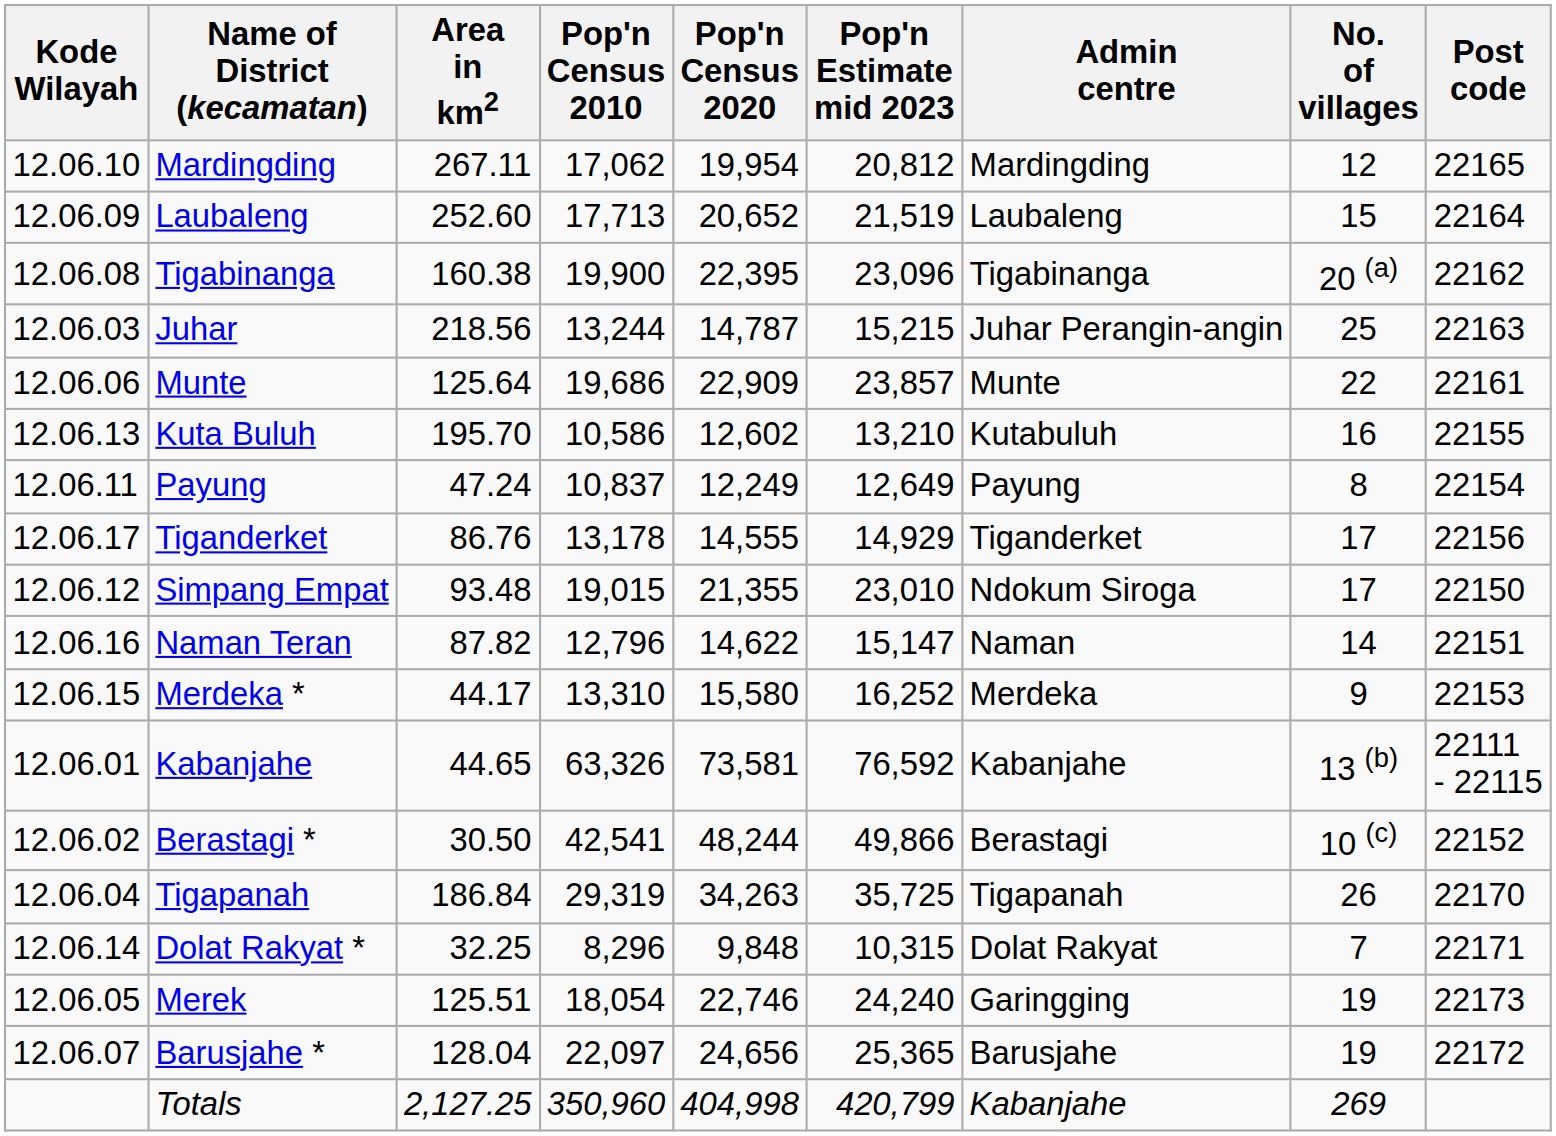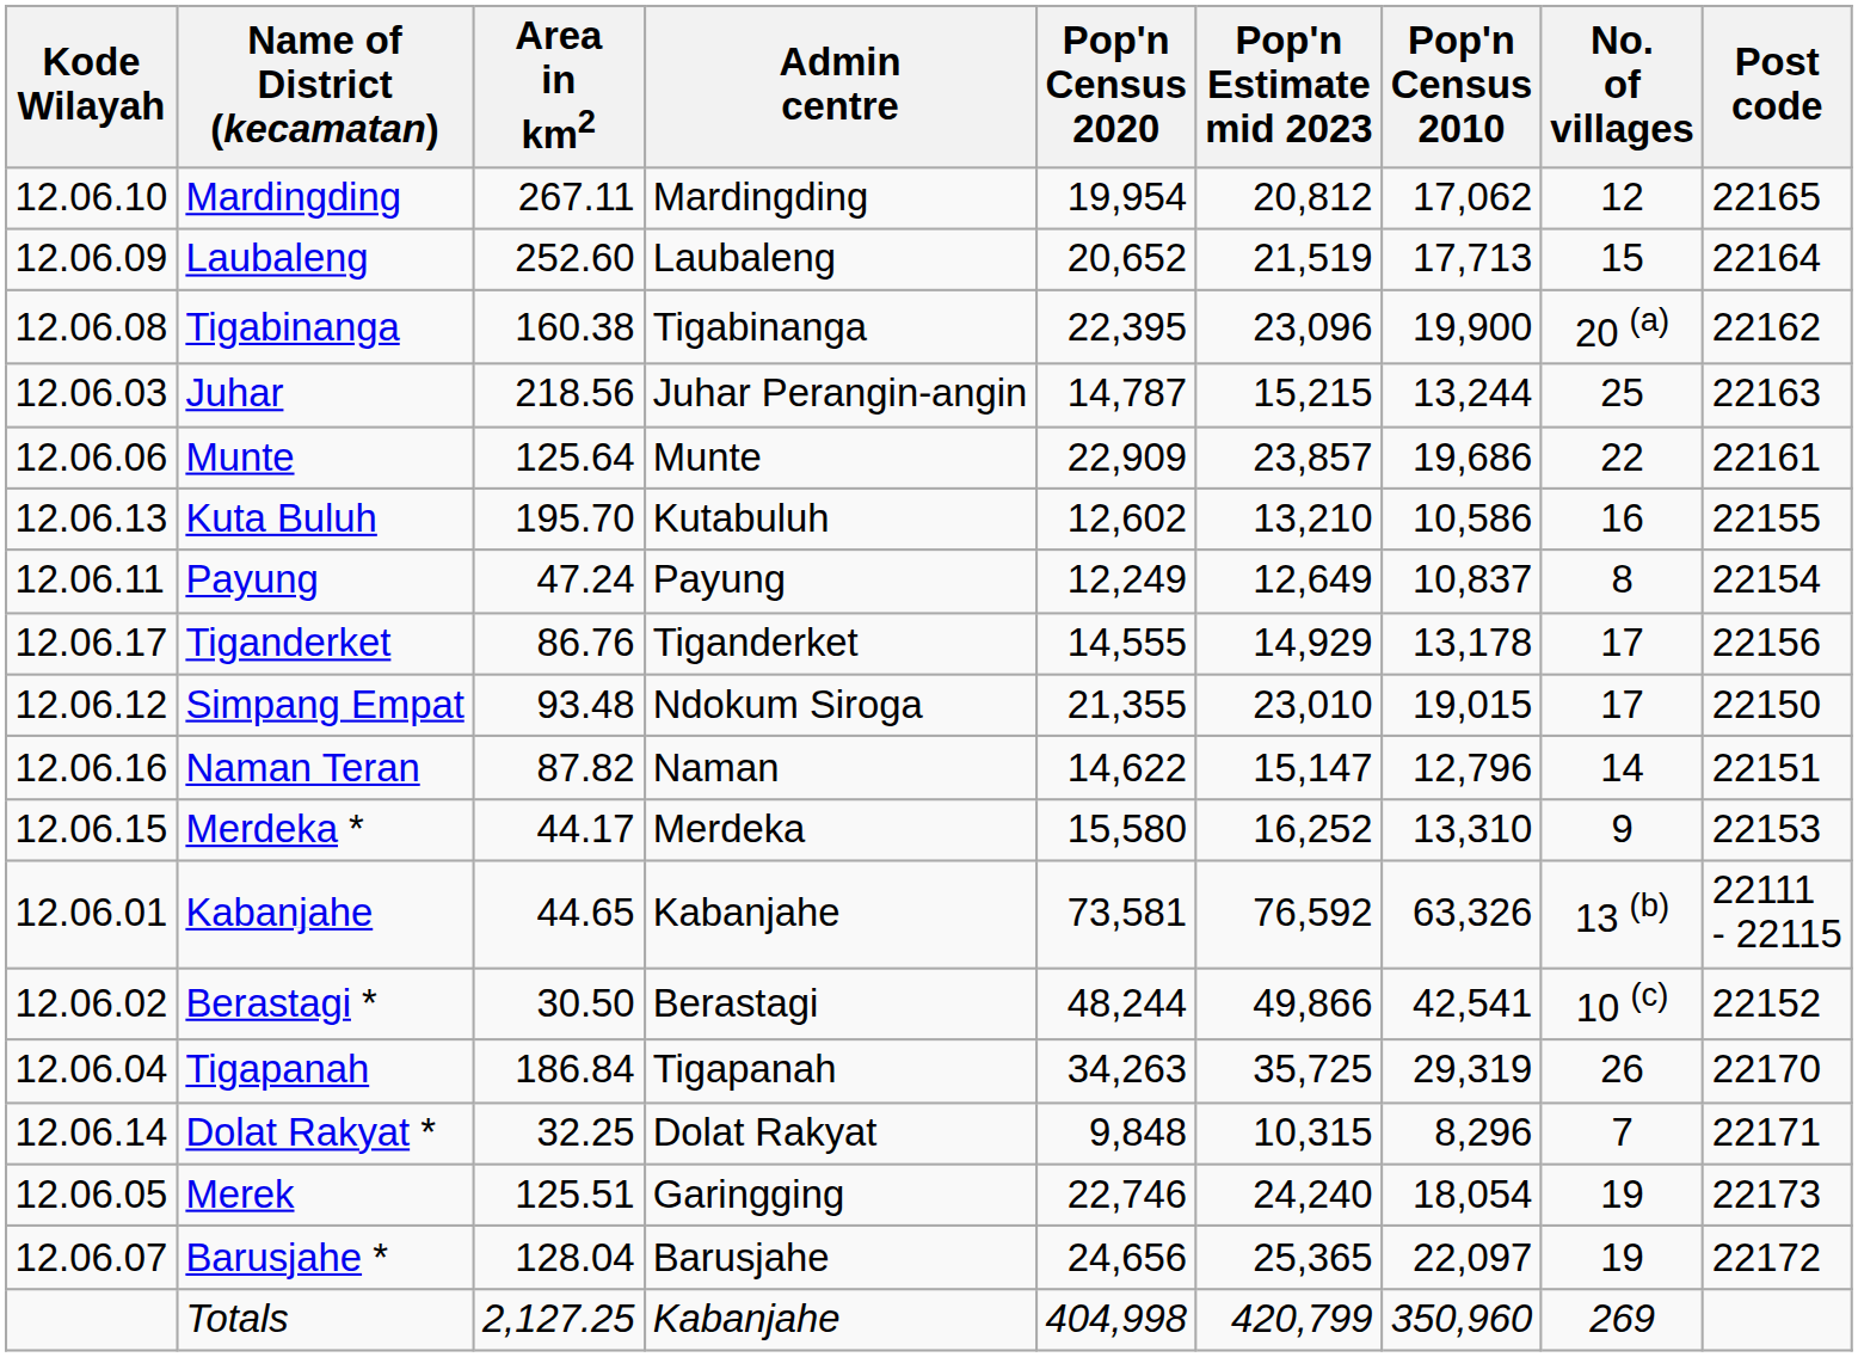columns swapped: Pop'n Census 2010 <-> Admin centre
